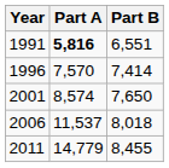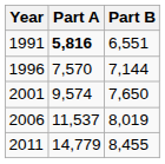1996 | Part B: 7,414 -> 7,144
2001 | Part A: 8,574 -> 9,574
2006 | Part B: 8,018 -> 8,019
